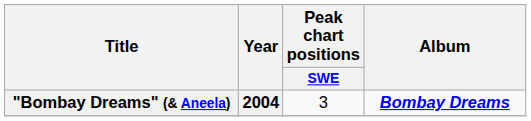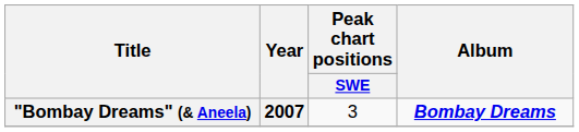"Bombay Dreams" (& Aneela) | Year: 2004 -> 2007
